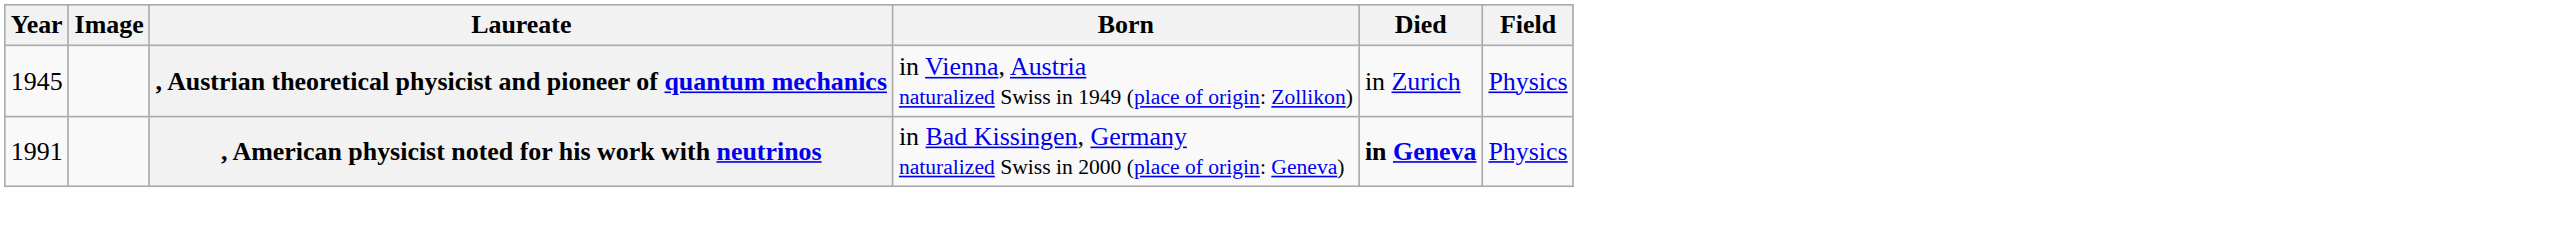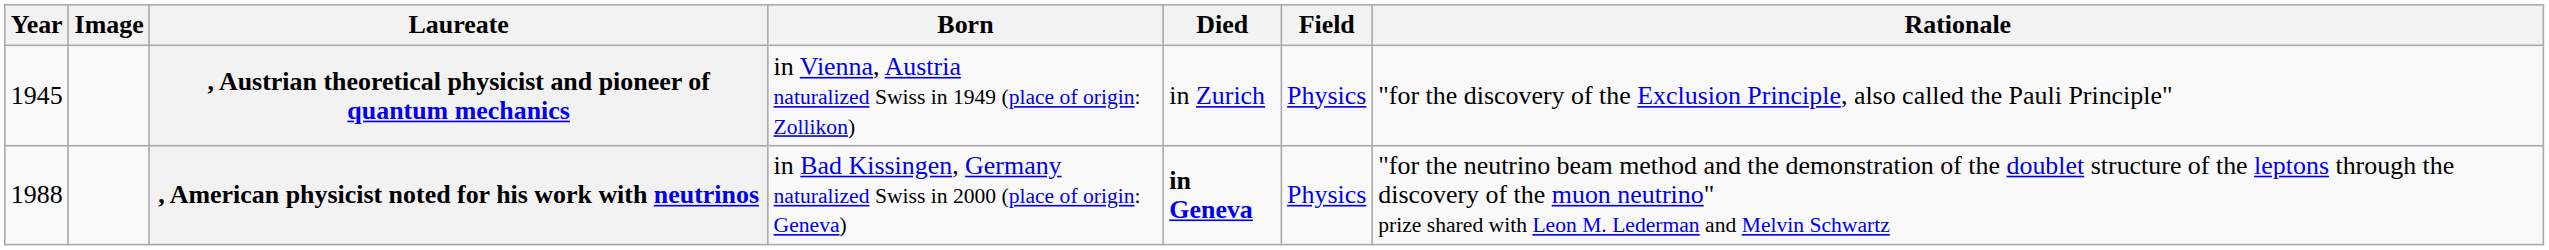+ column: Rationale | "for the discovery of the Exclusion Principle, also called the Pauli Principle" | "for the neutrino beam method and the demonstration of the doublet structure of the leptons through the discovery of the muon neutrino" prize shared with Leon M. Lederman and Melvin Schwartz
, American physicist noted for his work with neutrinos | Year: 1991 -> 1988
